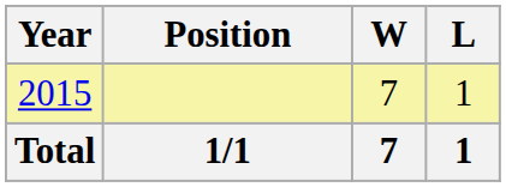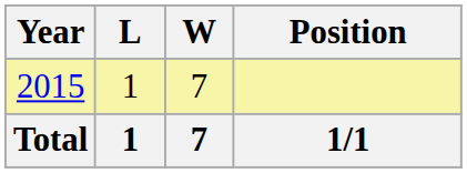columns swapped: Position <-> L
